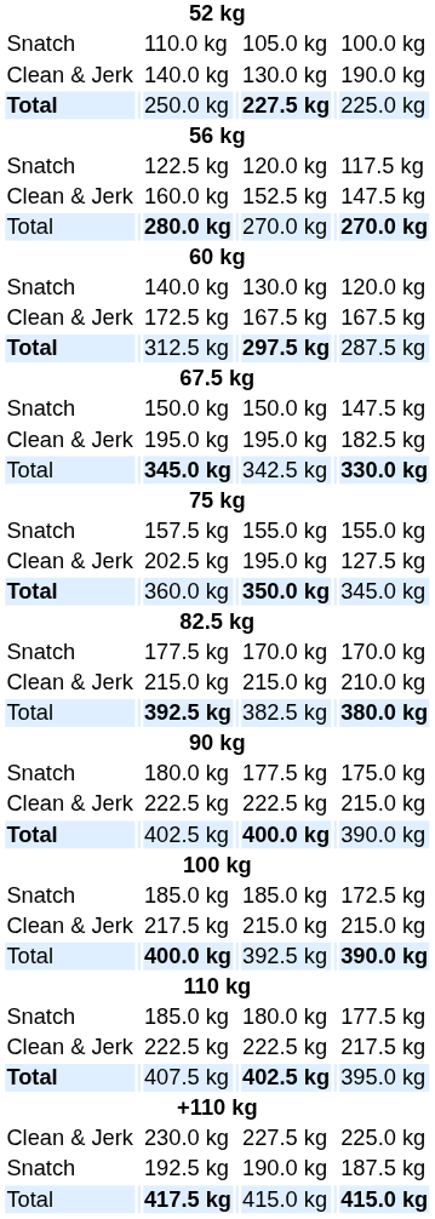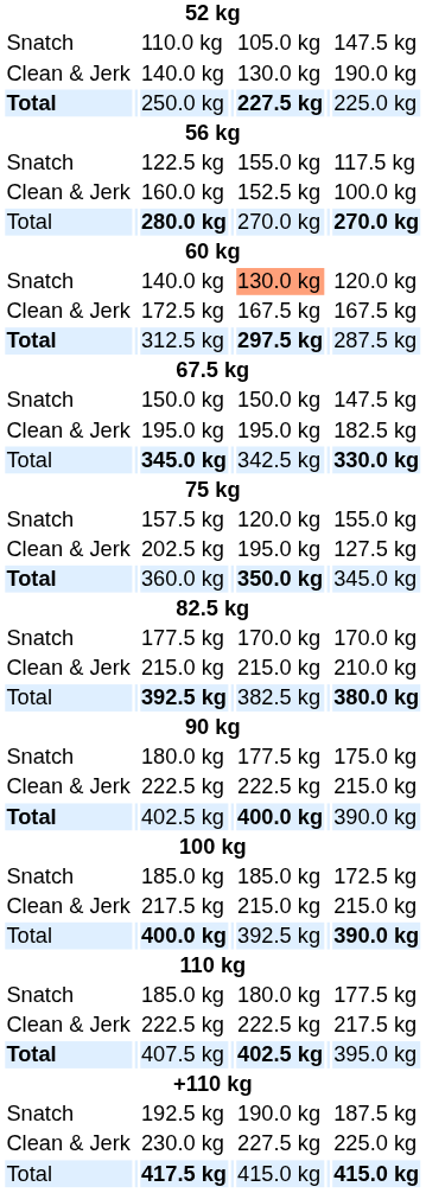110.0 kg | column 7: 100.0 kg -> 147.5 kg
122.5 kg | column 5: 120.0 kg -> 155.0 kg
160.0 kg | column 7: 147.5 kg -> 100.0 kg
Snatch / 140.0 kg | column 5: no background -> lightsalmon background
157.5 kg | column 5: 155.0 kg -> 120.0 kg
rows swapped: 192.5 kg <-> 230.0 kg
